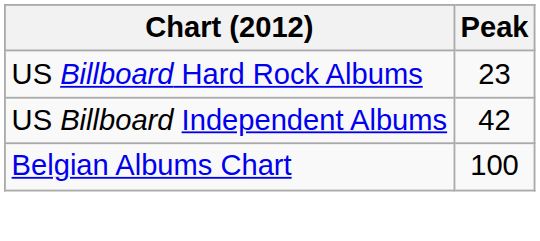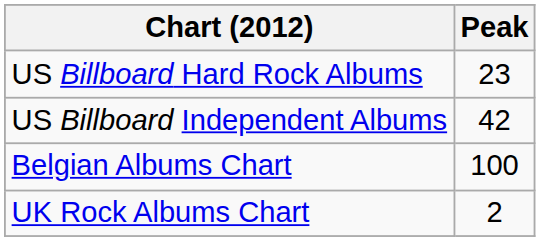+ row: UK Rock Albums Chart | 2
